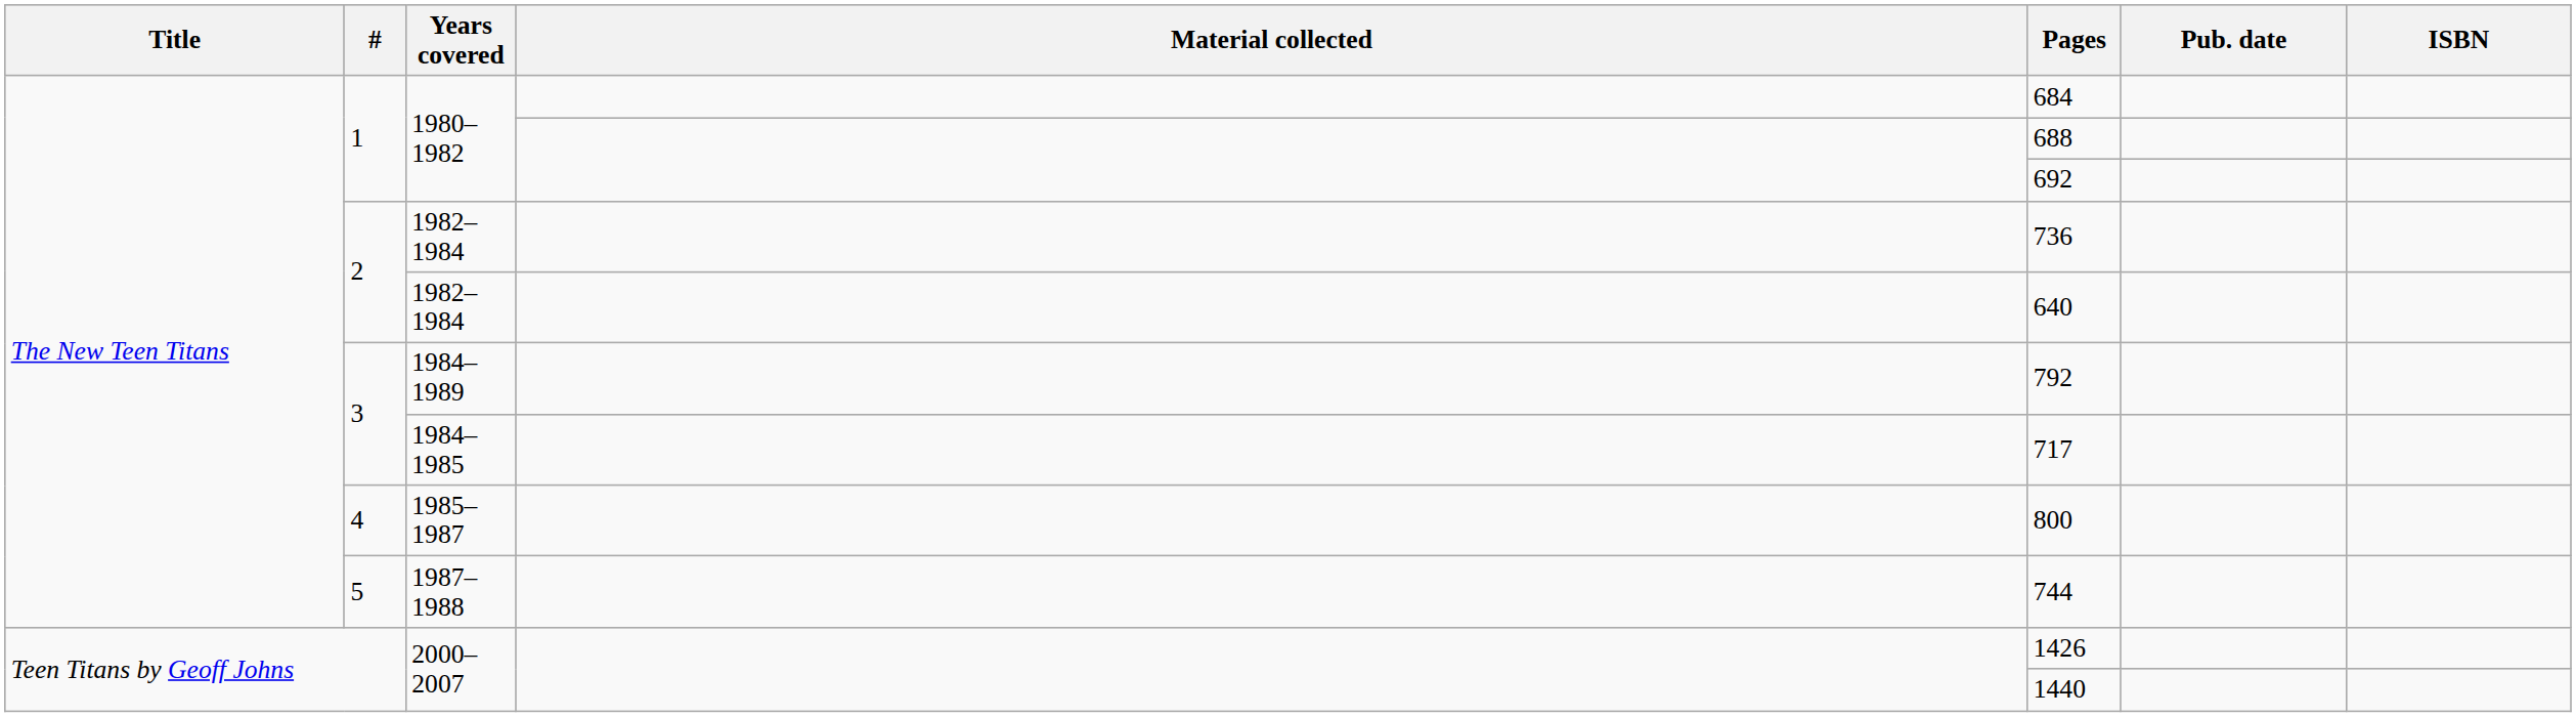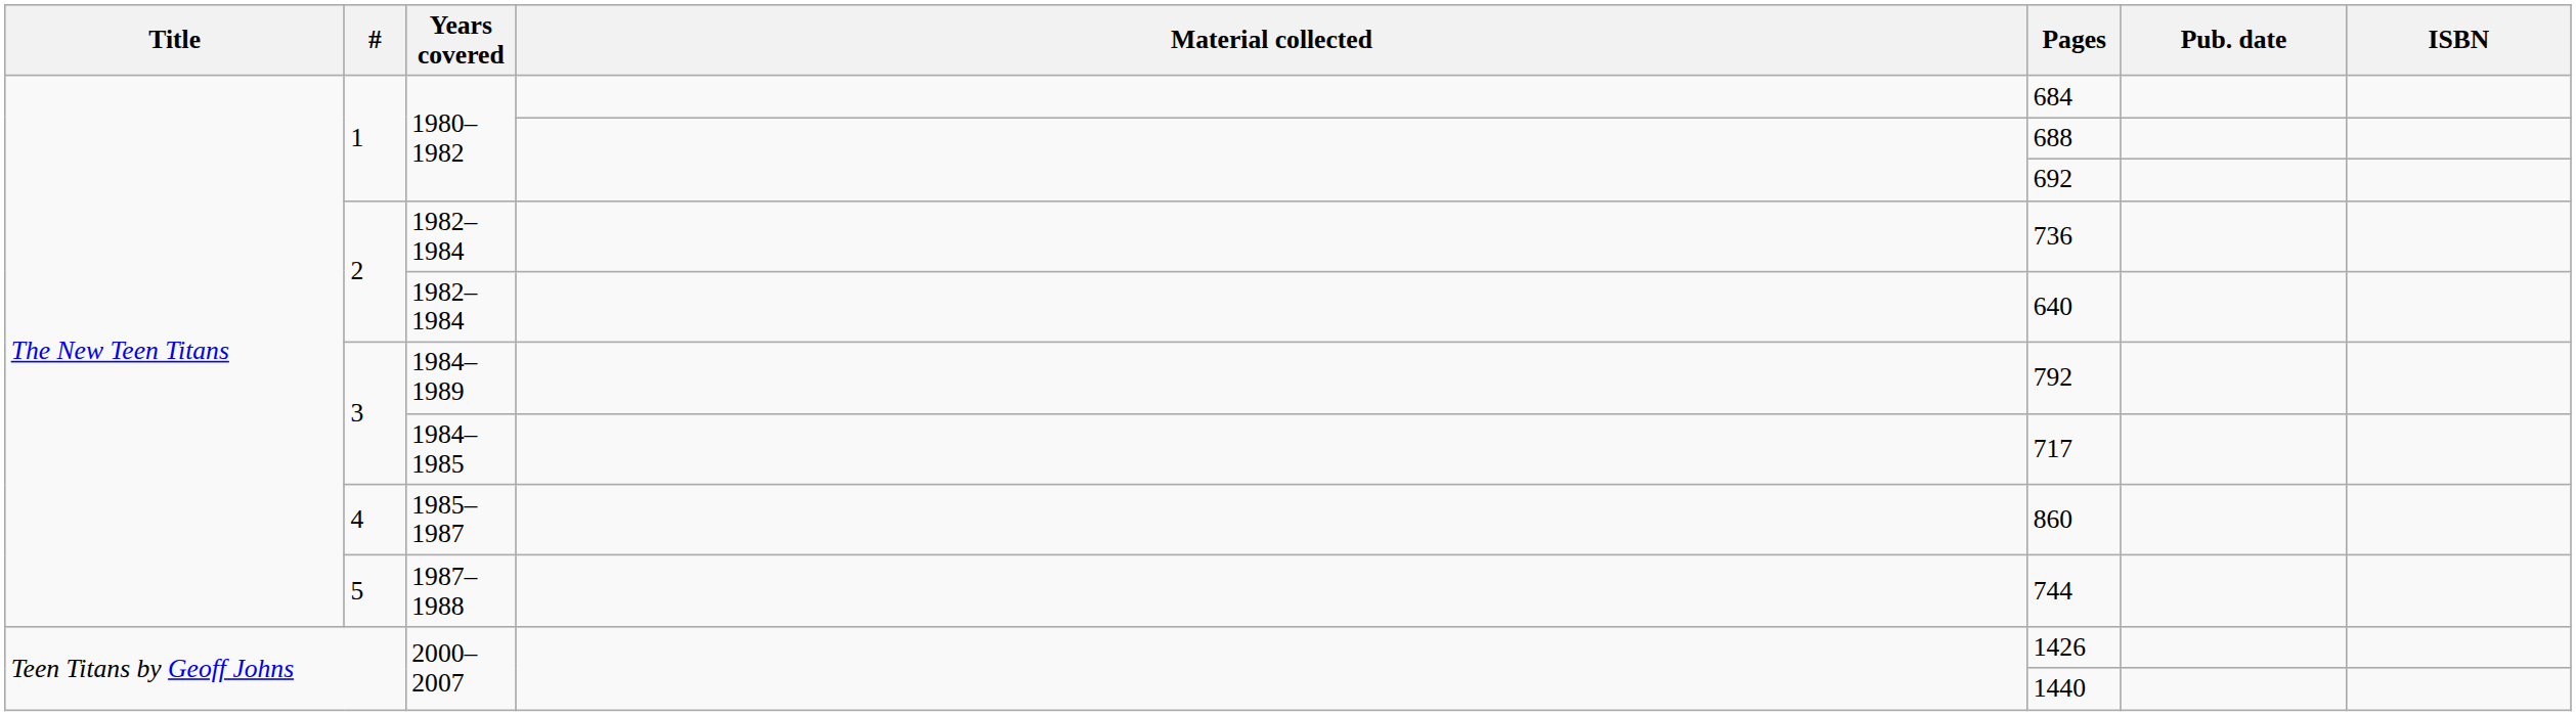1985–1987 | Pages: 800 -> 860
